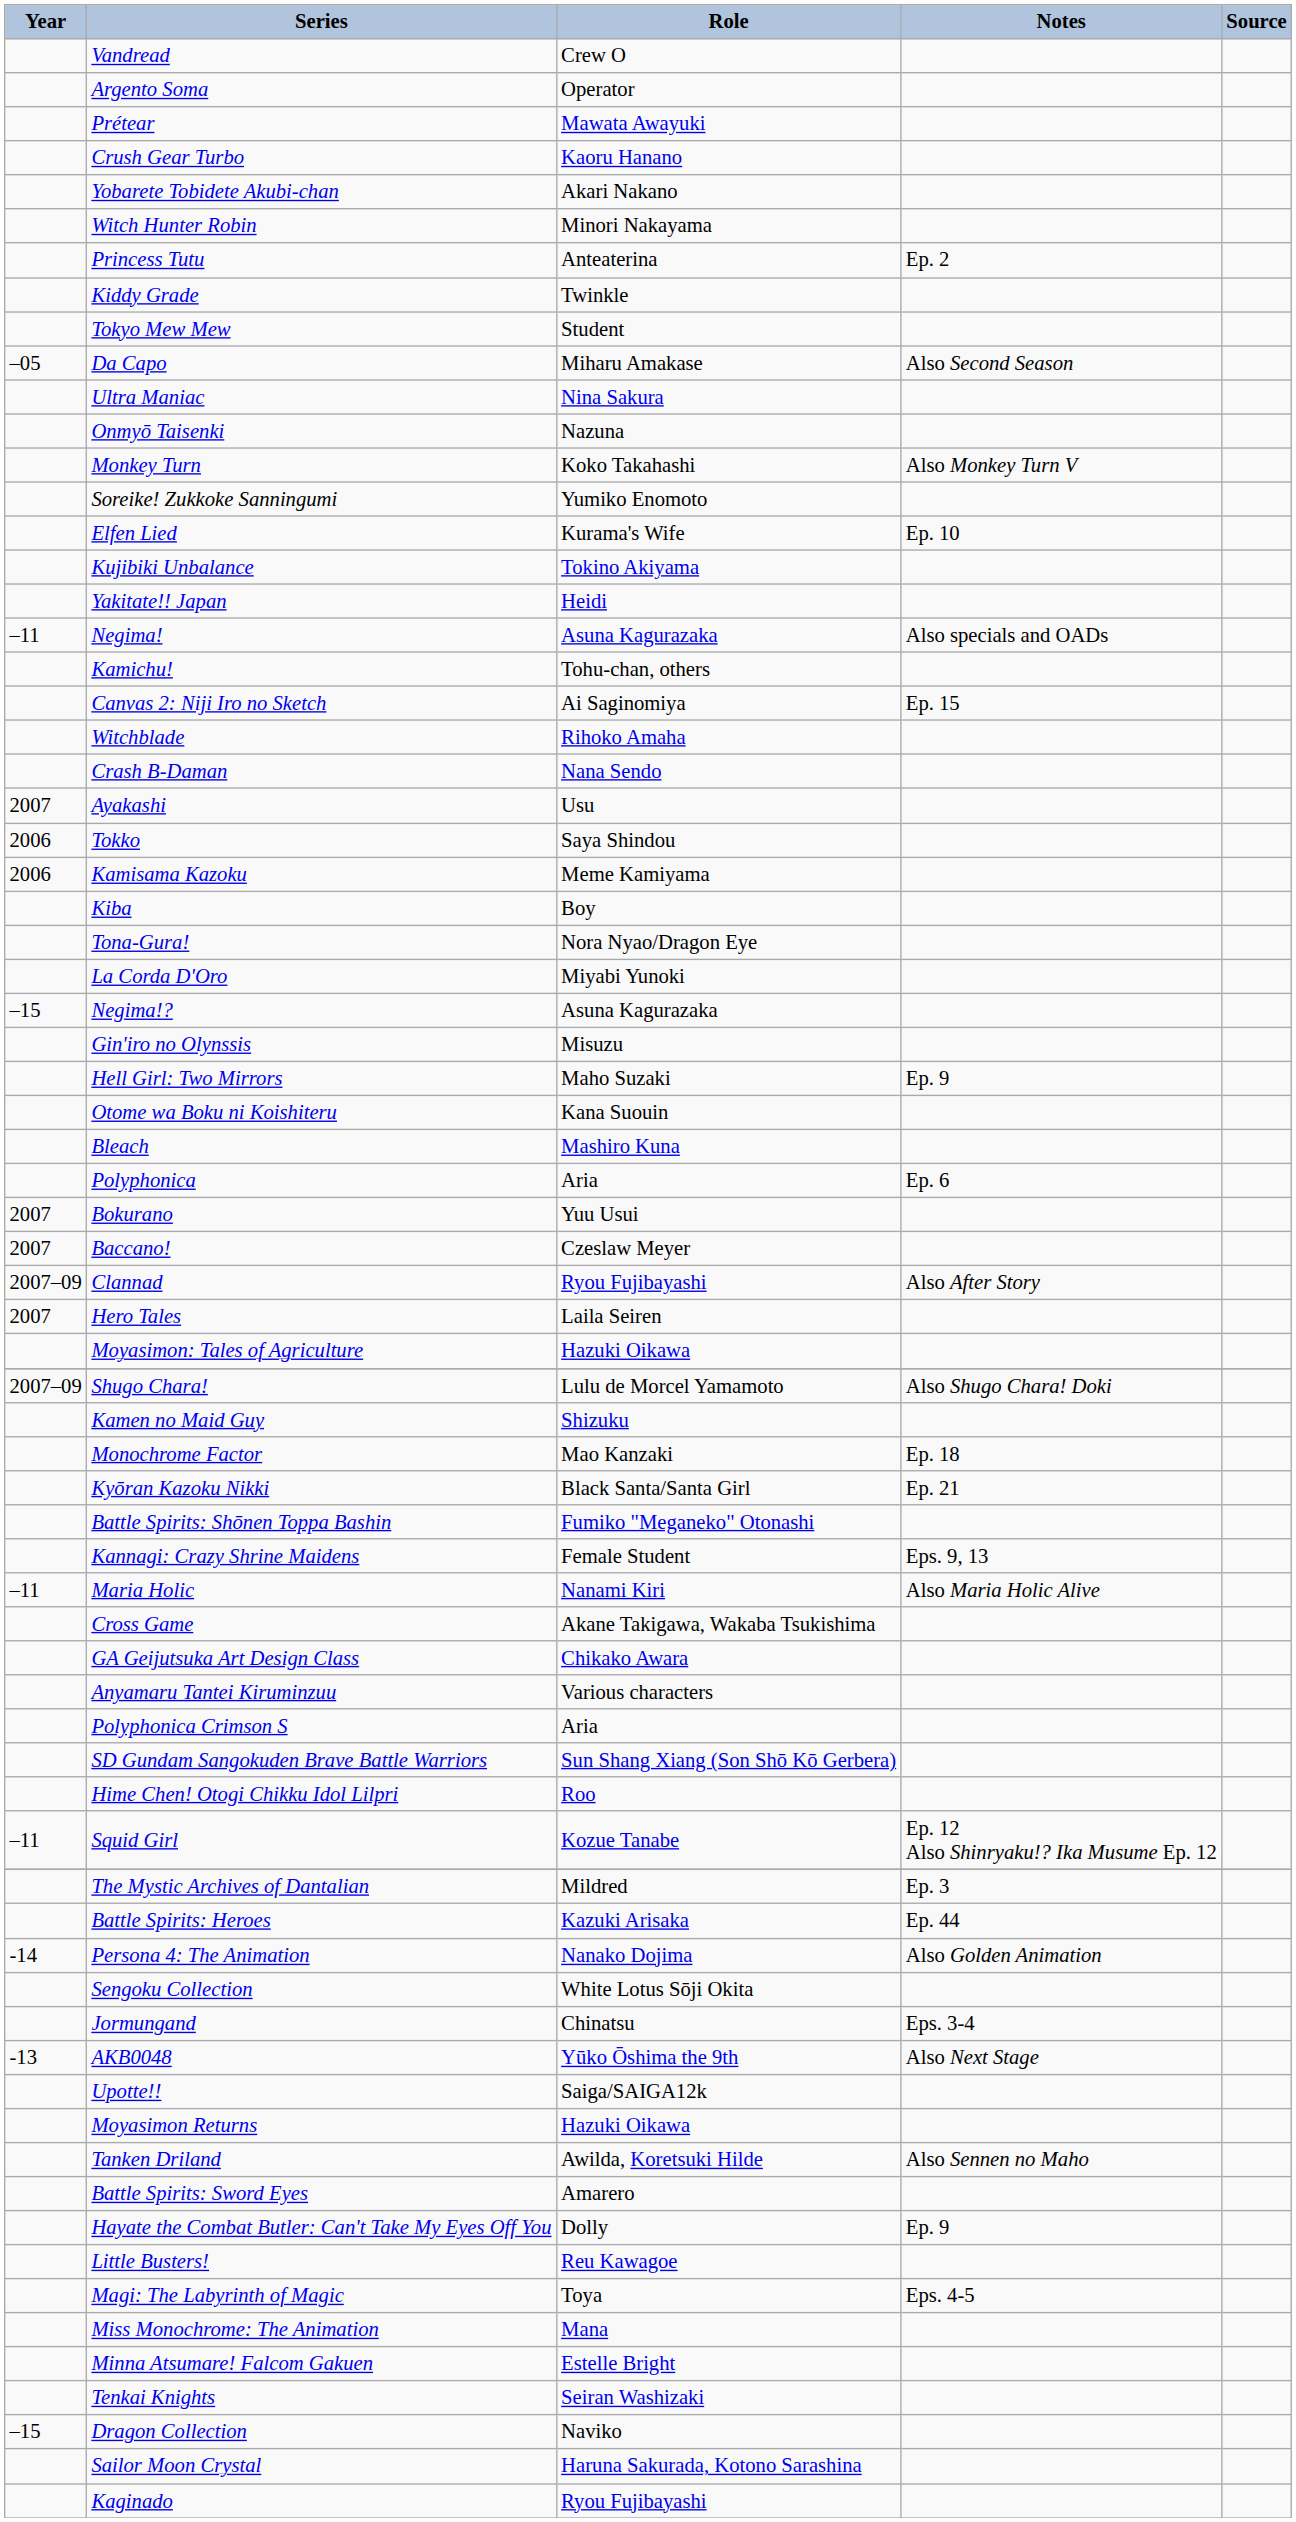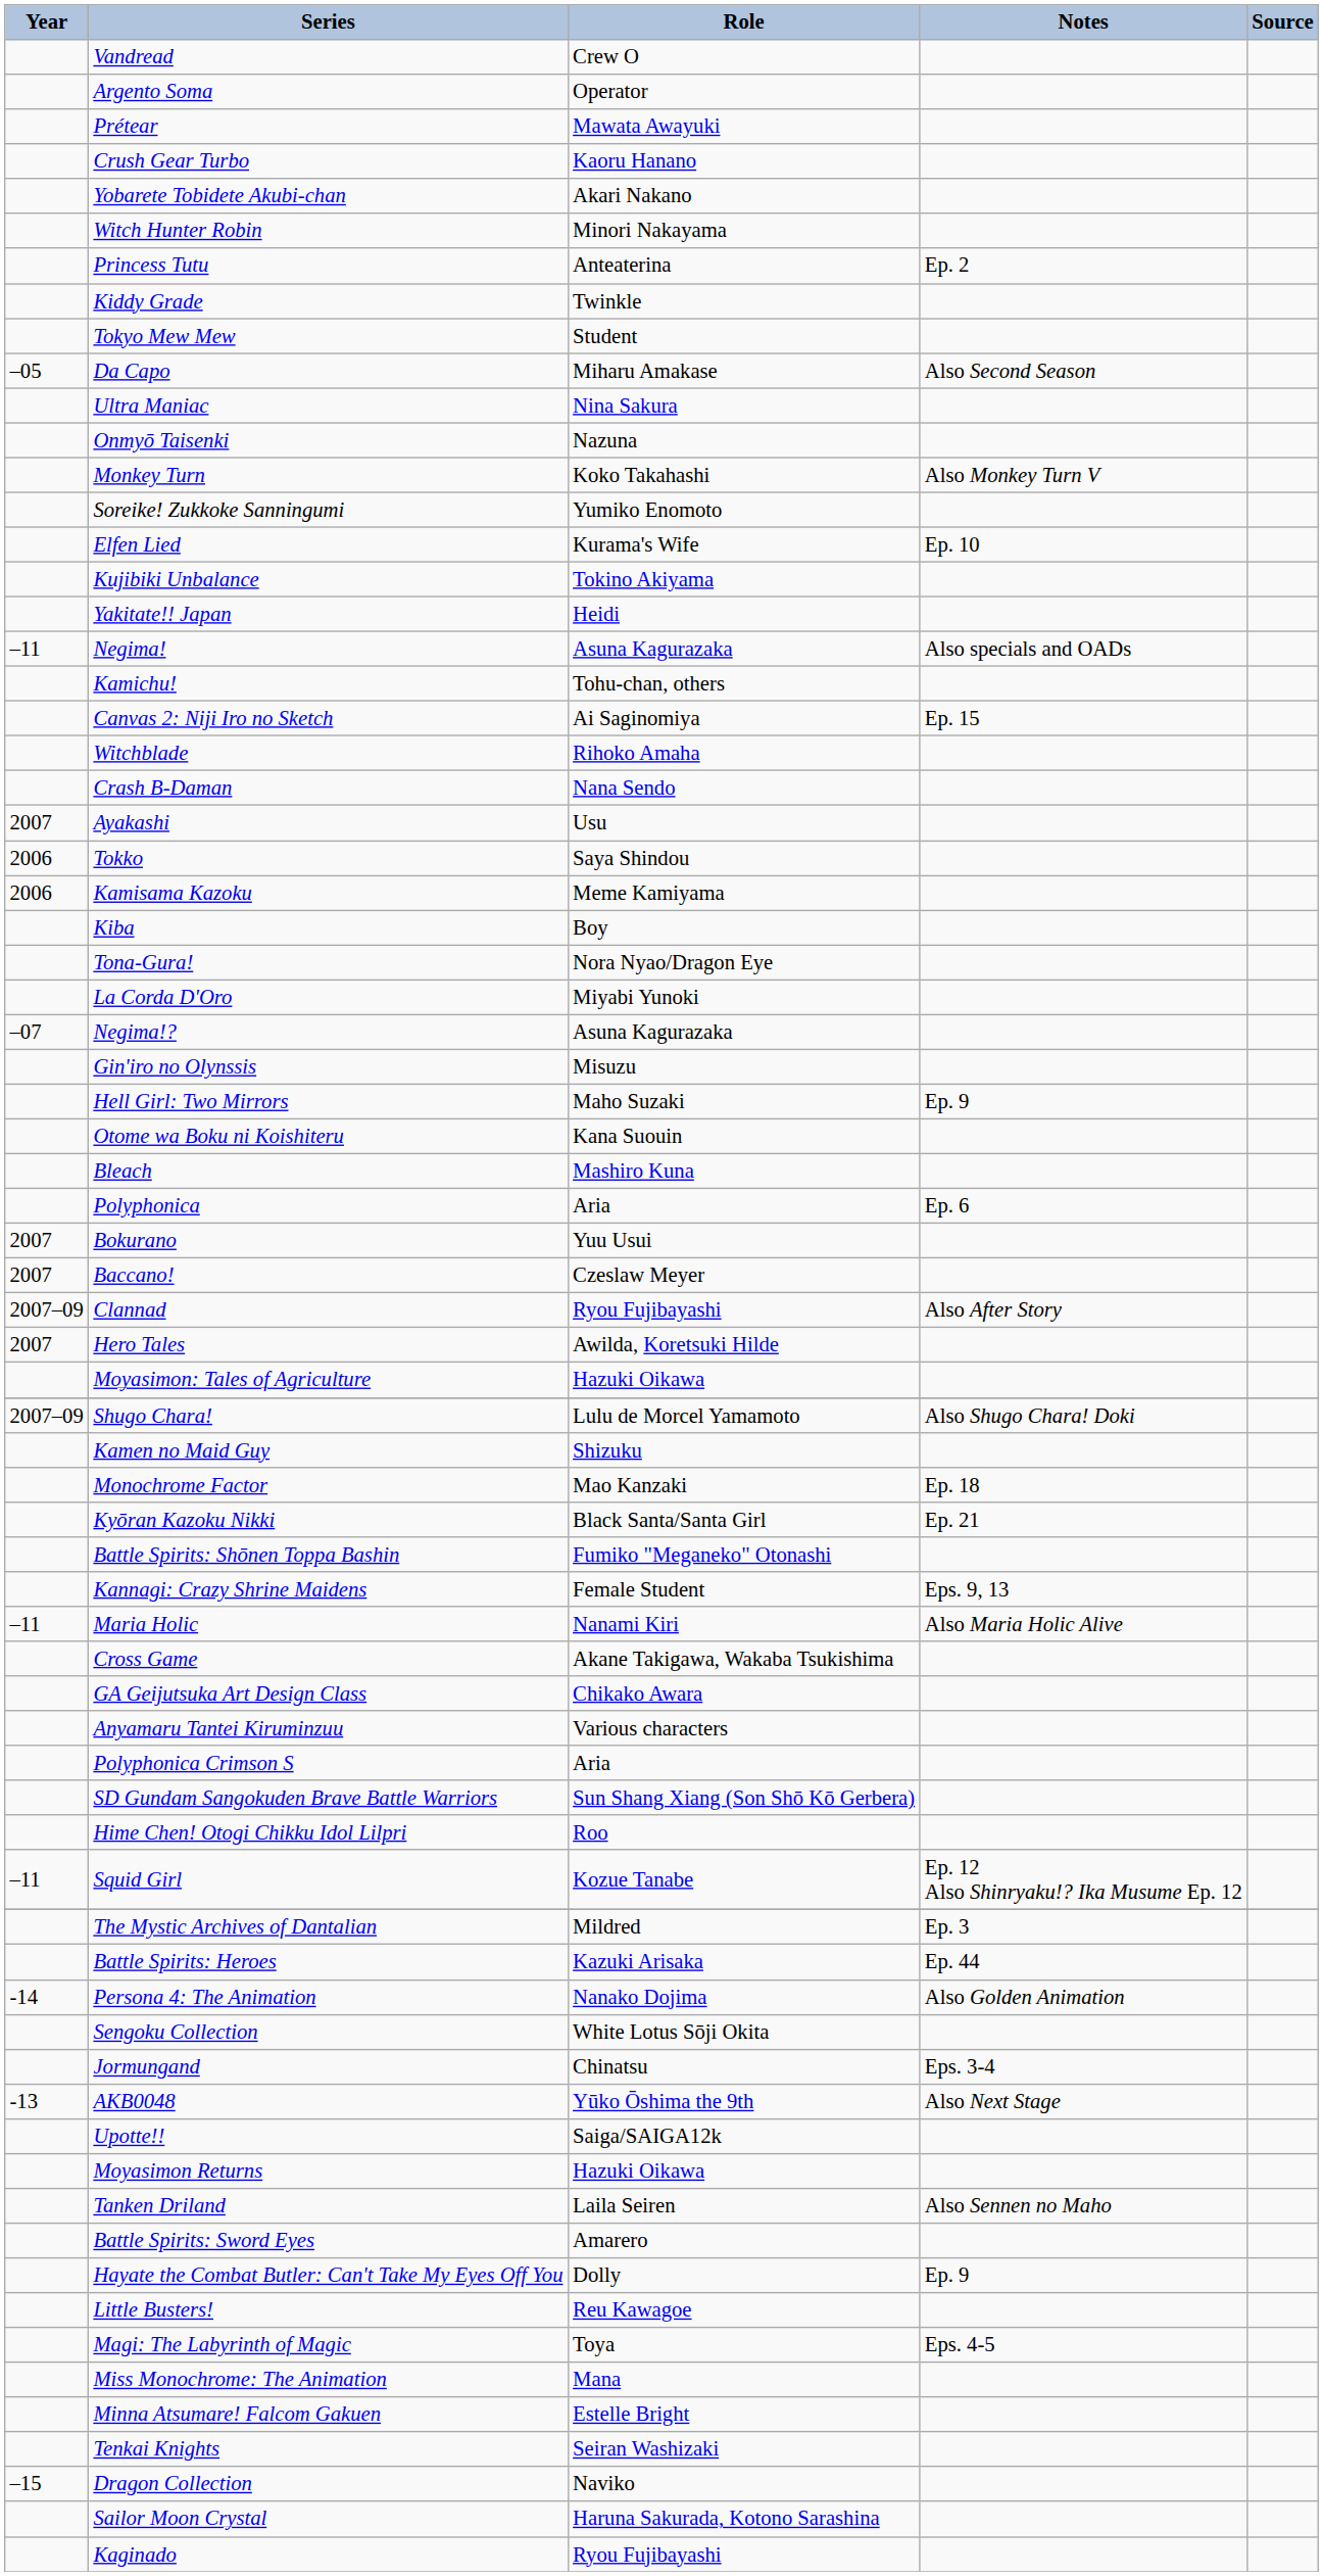Negima!? | Year: –15 -> –07
Hero Tales | Role: Laila Seiren -> Awilda, Koretsuki Hilde
Tanken Driland | Role: Awilda, Koretsuki Hilde -> Laila Seiren
